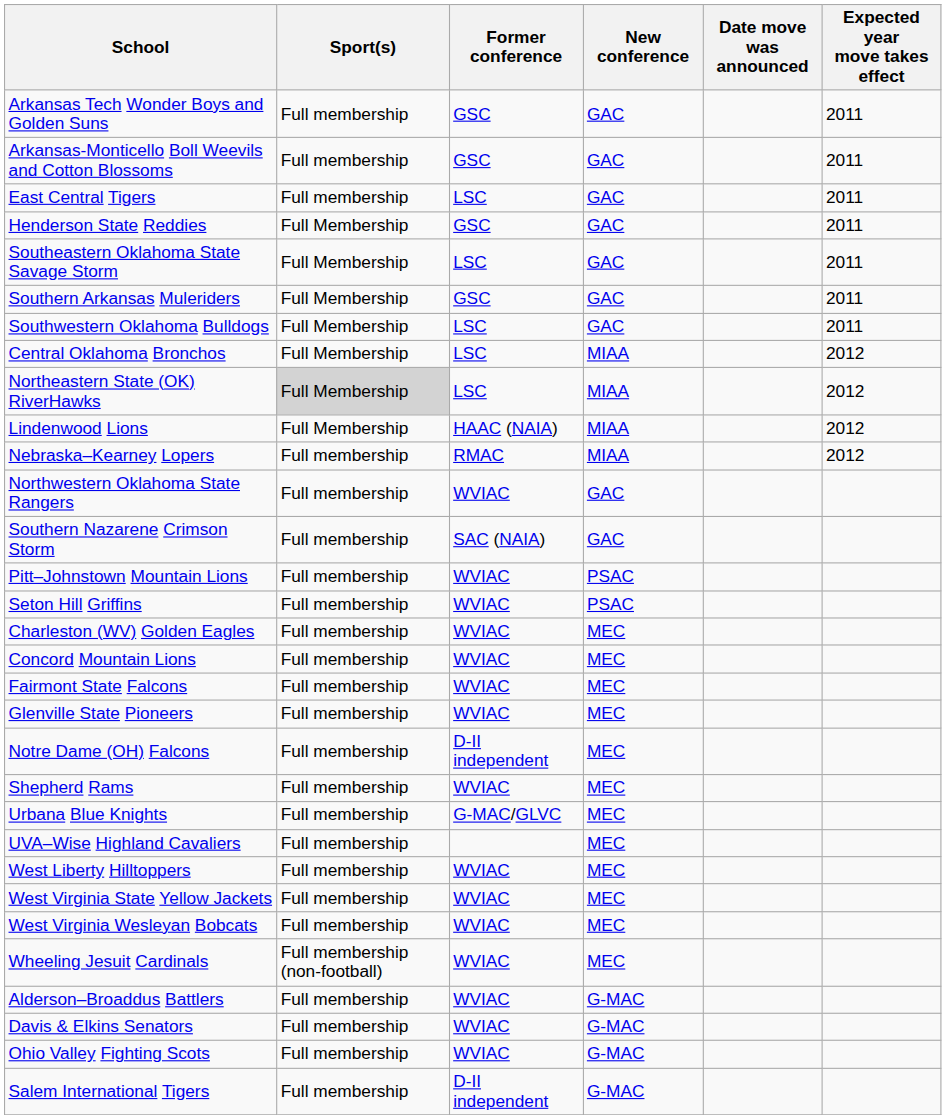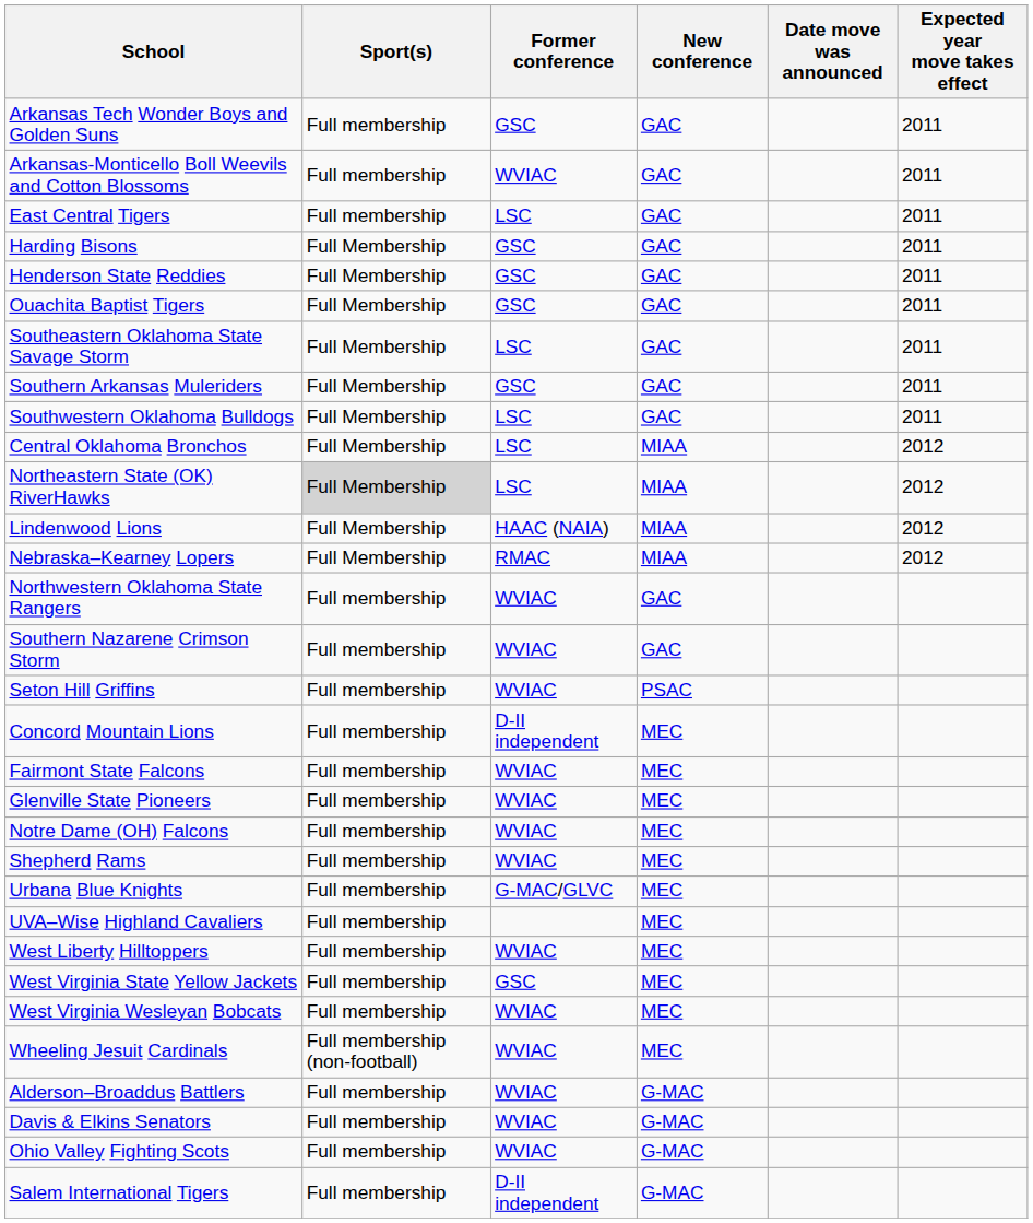Arkansas-Monticello Boll Weevils and Cotton Blossoms | Former conference: GSC -> WVIAC
+ row: Harding Bisons | Full Membership | GSC | GAC | 2011
+ row: Ouachita Baptist Tigers | Full Membership | GSC | GAC | 2011
Nebraska–Kearney Lopers | Sport(s): Full membership -> Full Membership
Southern Nazarene Crimson Storm | Former conference: SAC (NAIA) -> WVIAC
- row: Pitt–Johnstown Mountain Lions | Full membership | WVIAC | PSAC
- row: Charleston (WV) Golden Eagles | Full membership | WVIAC | MEC
Concord Mountain Lions | Former conference: WVIAC -> D-II independent
Notre Dame (OH) Falcons | Former conference: D-II independent -> WVIAC
West Virginia State Yellow Jackets | Former conference: WVIAC -> GSC
